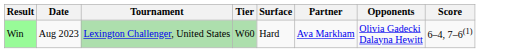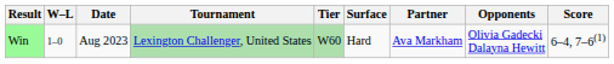+ column: W–L | 1–0
